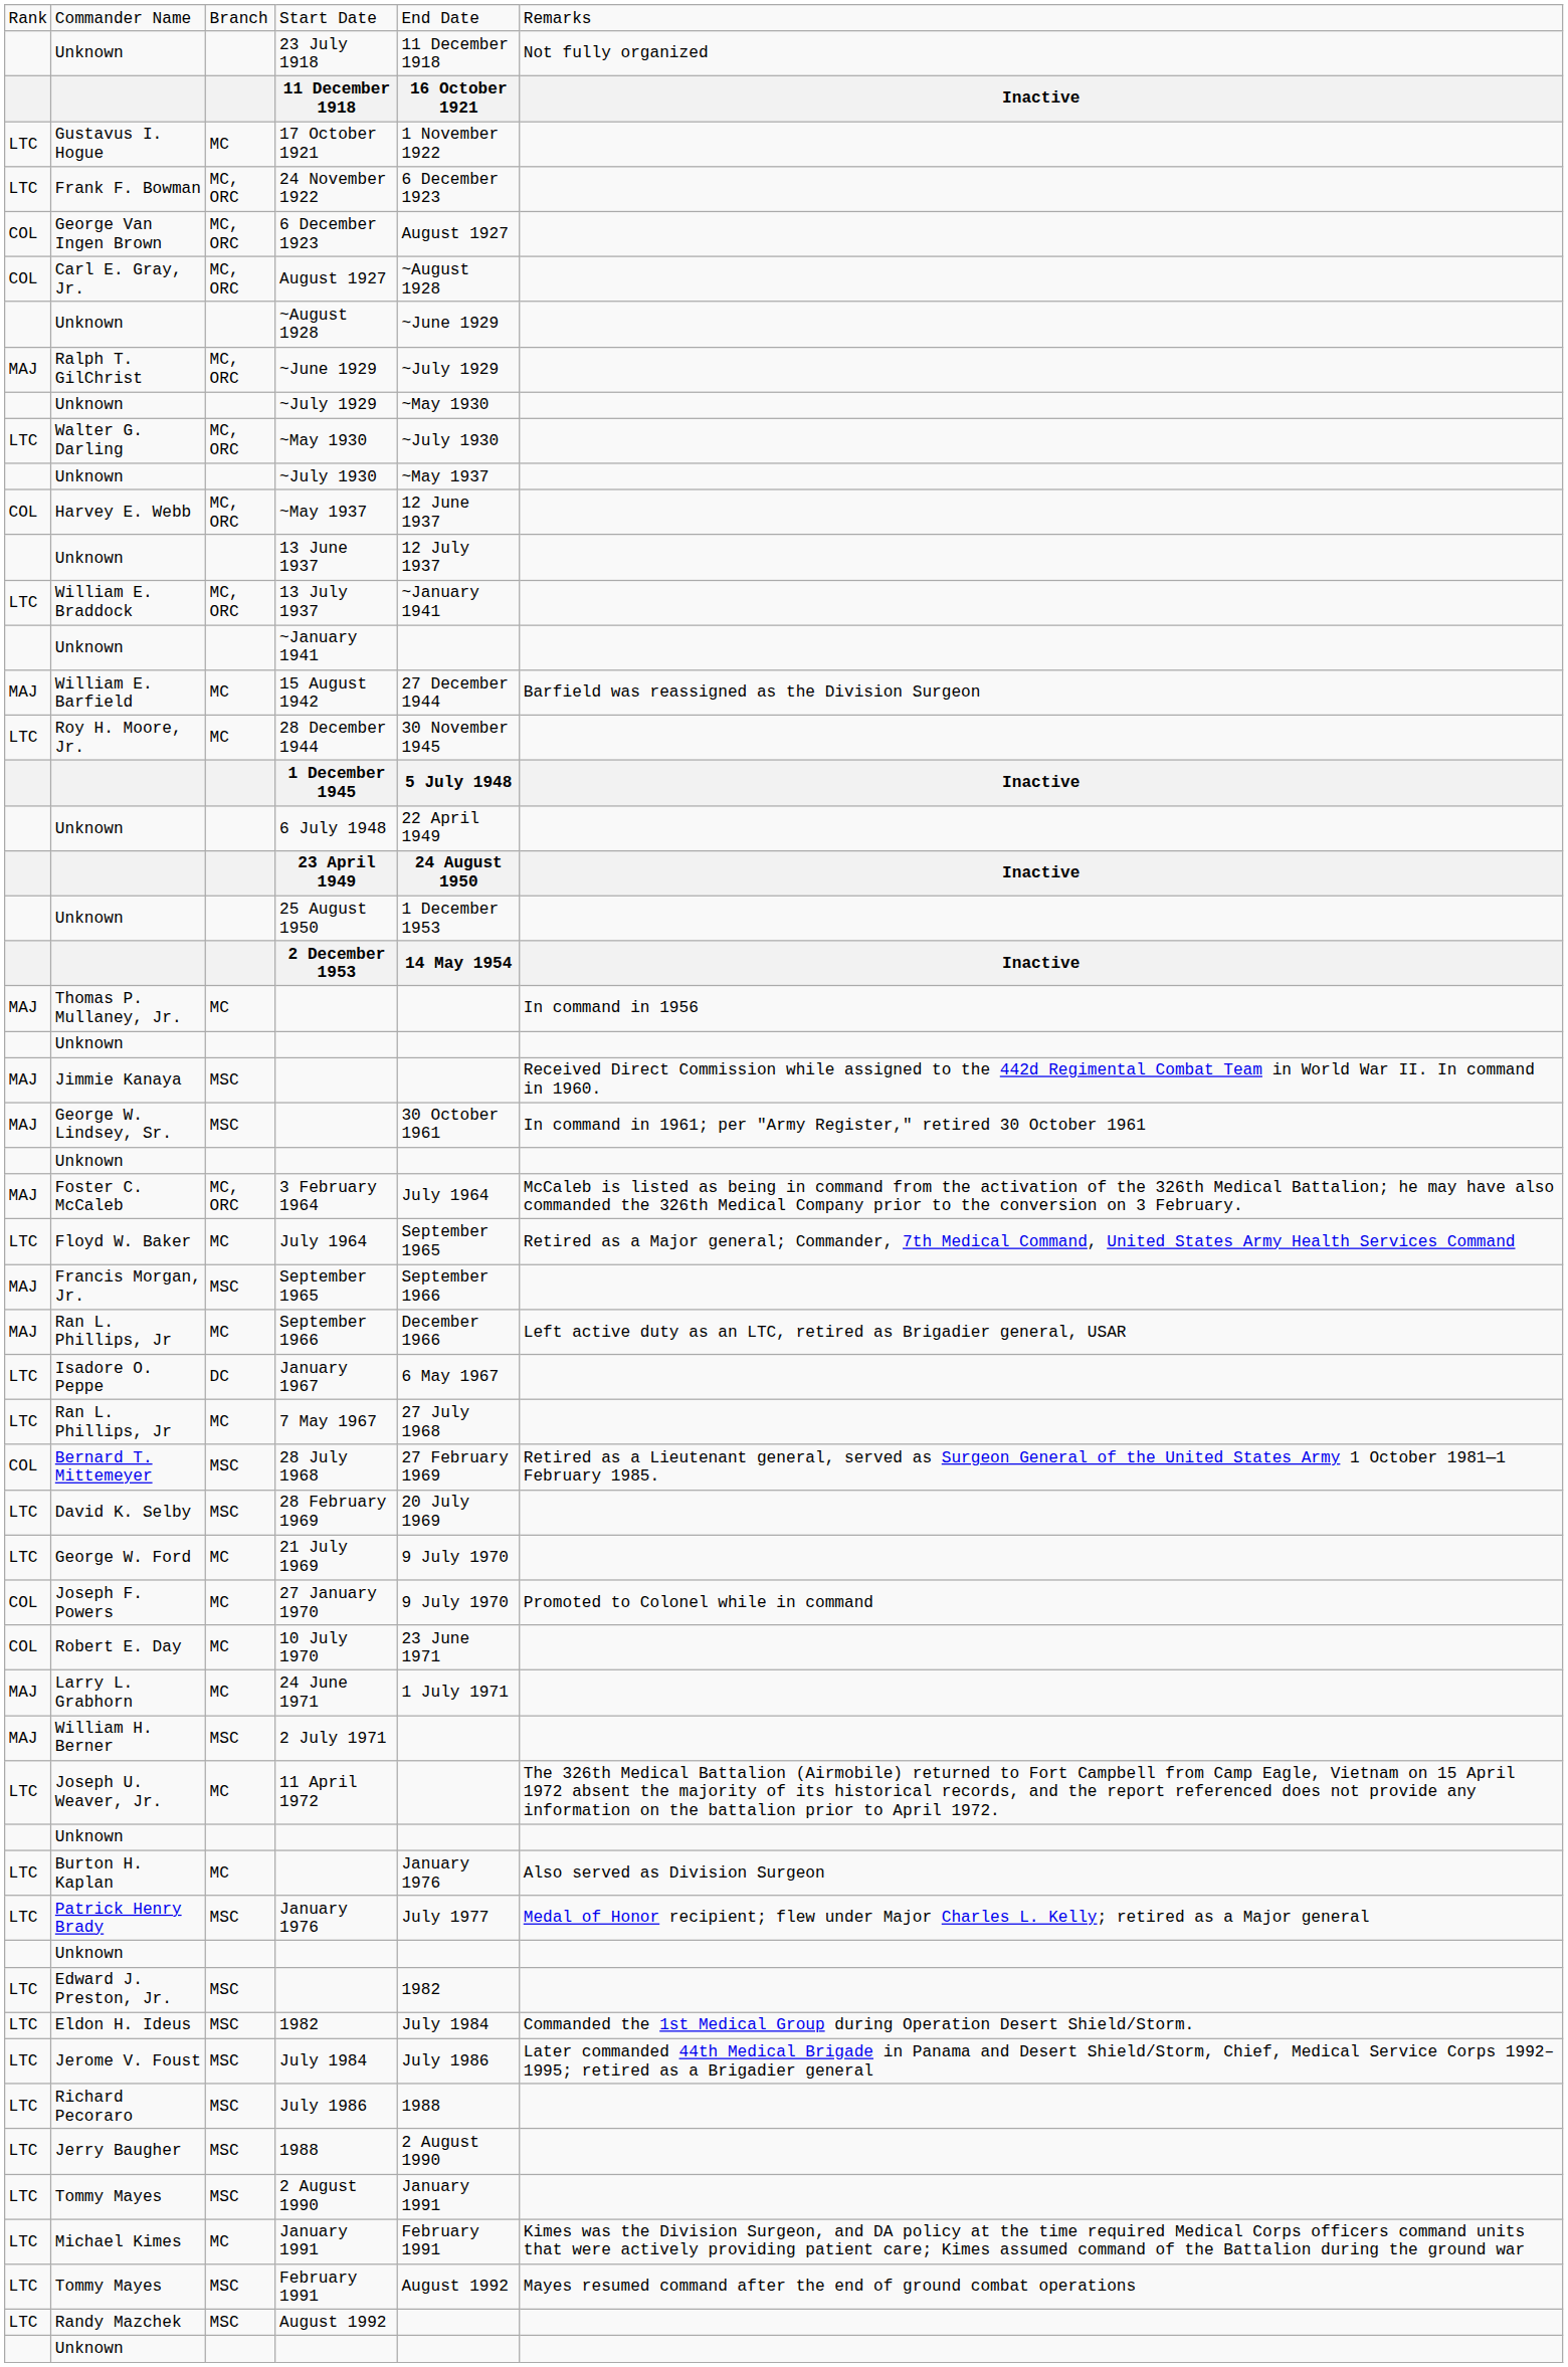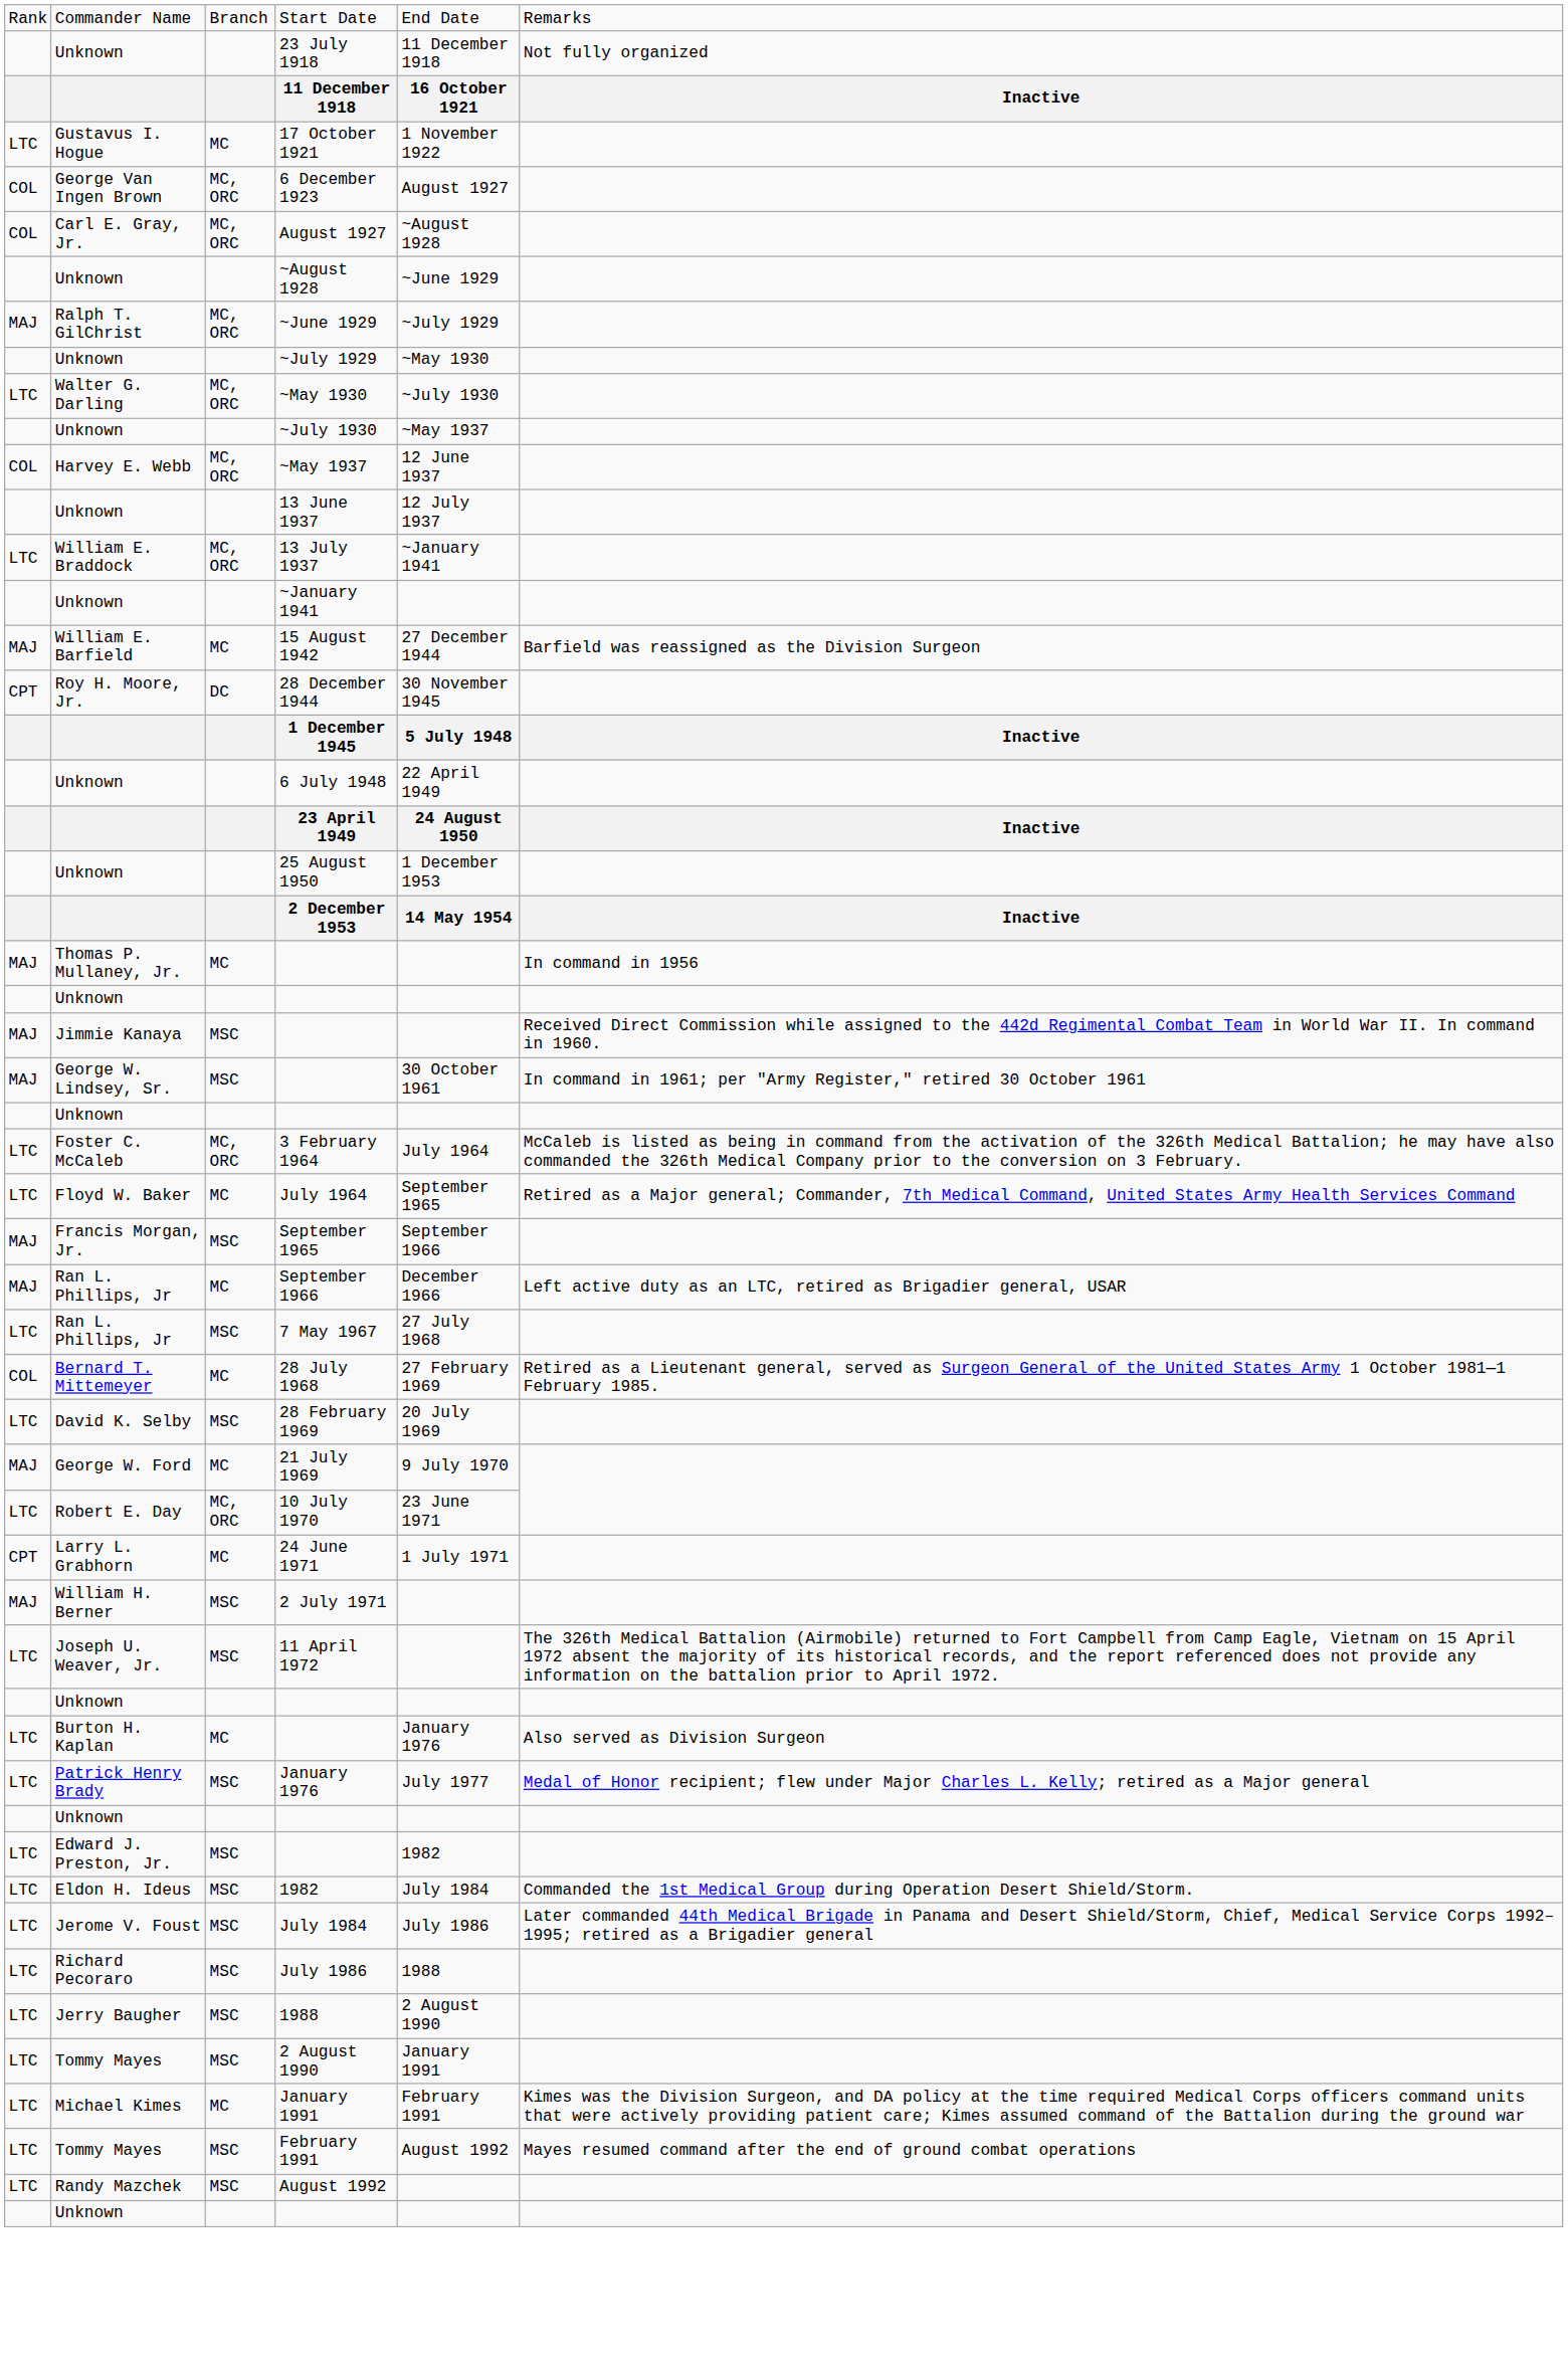- row: LTC | Frank F. Bowman | MC, ORC | 24 November 1922 | 6 December 1923
28 December 1944 | column 1: LTC -> CPT
28 December 1944 | column 3: MC -> DC
3 February 1964 | column 1: MAJ -> LTC
- row: LTC | Isadore O. Peppe | DC | January 1967 | 6 May 1967
7 May 1967 | column 3: MC -> MSC
28 July 1968 | column 3: MSC -> MC
21 July 1969 | column 1: LTC -> MAJ
- row: COL | Joseph F. Powers | MC | 27 January 1970 | 9 July 1970 | Promoted to Colonel while in command
10 July 1970 | column 1: COL -> LTC
10 July 1970 | column 3: MC -> MC, ORC
24 June 1971 | column 1: MAJ -> CPT
11 April 1972 | column 3: MC -> MSC
